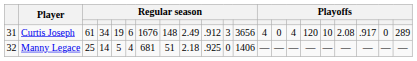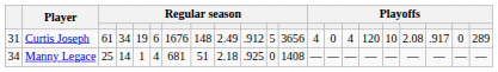Curtis Joseph | column 11: 3 -> 5
Manny Legace | column 1: 32 -> 34
Manny Legace | column 5: 5 -> 1
Manny Legace | column 12: 1406 -> 1408
